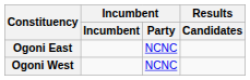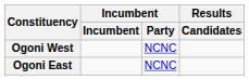rows swapped: Ogoni East <-> Ogoni West
